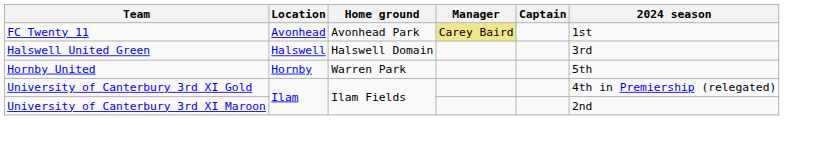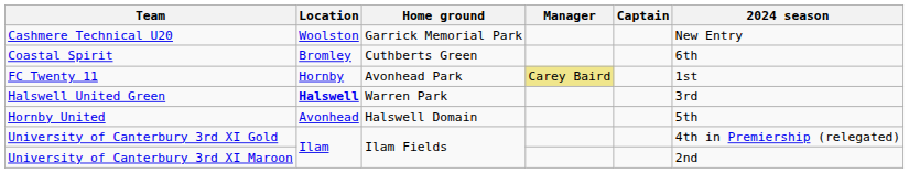+ row: Cashmere Technical U20 | Woolston | Garrick Memorial Park | New Entry
+ row: Coastal Spirit | Bromley | Cuthberts Green | 6th
FC Twenty 11 | Location: Avonhead -> Hornby
Halswell United Green | Location: normal -> bold
Halswell United Green | Home ground: Halswell Domain -> Warren Park
Hornby United | Location: Hornby -> Avonhead
Hornby United | Home ground: Warren Park -> Halswell Domain
